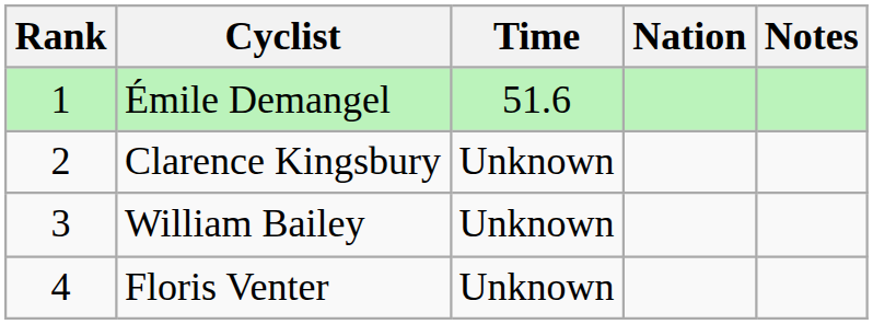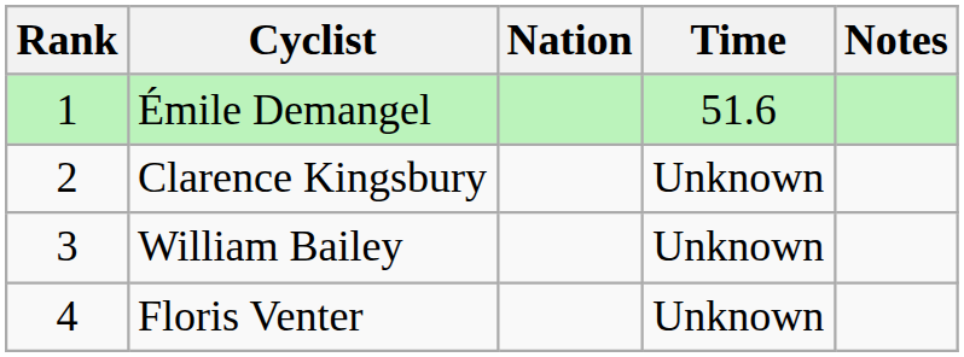columns swapped: Nation <-> Time
